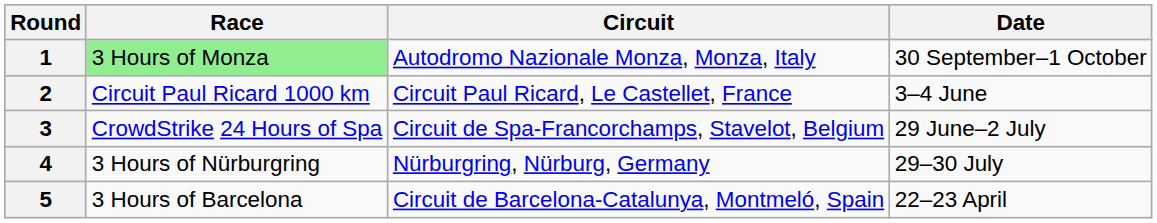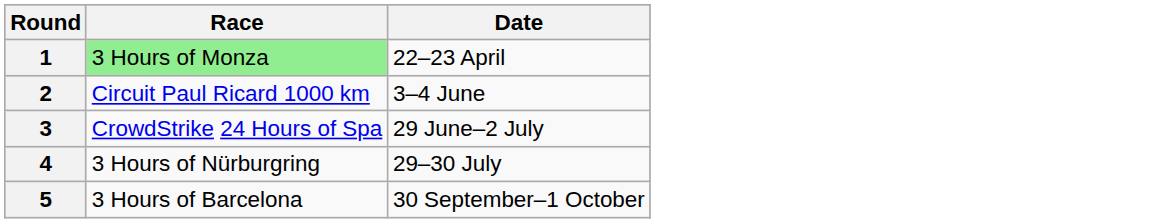- column: Circuit | Autodromo Nazionale Monza, Monza, Italy | Circuit Paul Ricard, Le Castellet, France | Circuit de Spa-Francorchamps, Stavelot, Belgium | Nürburgring, Nürburg, Germany | Circuit de Barcelona-Catalunya, Montmeló, Spain
1 | Date: 30 September–1 October -> 22–23 April
5 | Date: 22–23 April -> 30 September–1 October
